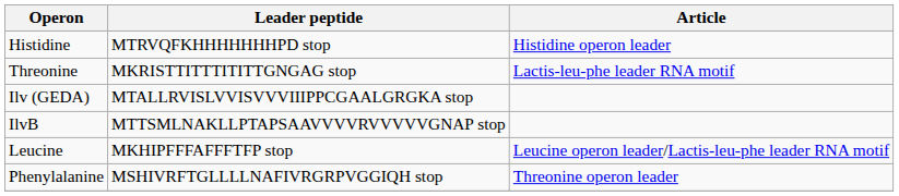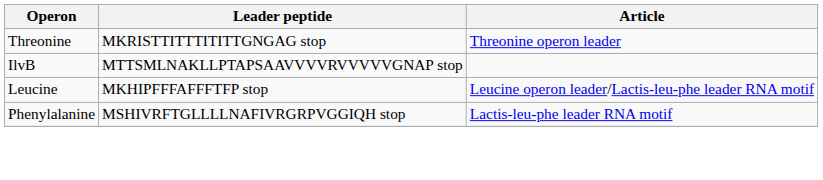- row: Histidine | MTRVQFKHHHHHHHPD stop | Histidine operon leader
Threonine | Article: Lactis-leu-phe leader RNA motif -> Threonine operon leader
- row: Ilv (GEDA) | MTALLRVISLVVISVVVIIIPPCGAALGRGKA stop
Phenylalanine | Article: Threonine operon leader -> Lactis-leu-phe leader RNA motif
